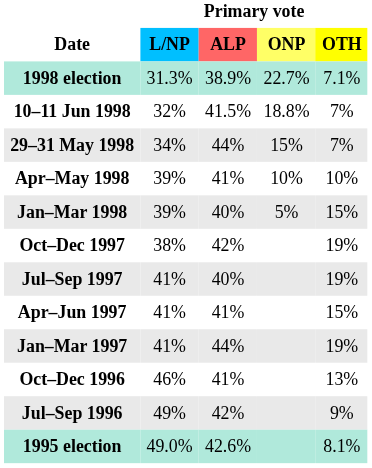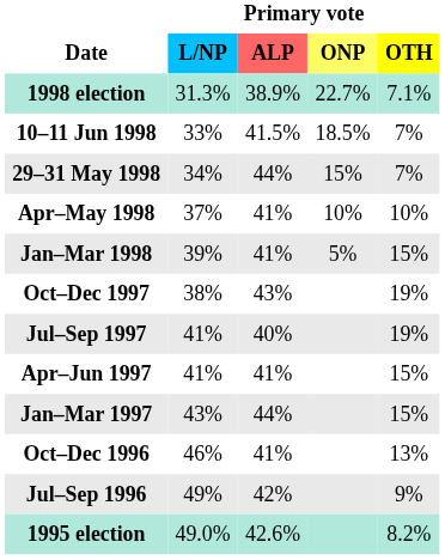10–11 Jun 1998 | Primary vote / L/NP: 32% -> 33%
10–11 Jun 1998 | Primary vote / ONP: 18.8% -> 18.5%
Apr–May 1998 | Primary vote / L/NP: 39% -> 37%
Jan–Mar 1998 | Primary vote / ALP: 40% -> 41%
Oct–Dec 1997 | Primary vote / ALP: 42% -> 43%
Jan–Mar 1997 | Primary vote / L/NP: 41% -> 43%
Jan–Mar 1997 | Primary vote / OTH: 19% -> 15%
1995 election | Primary vote / OTH: 8.1% -> 8.2%
